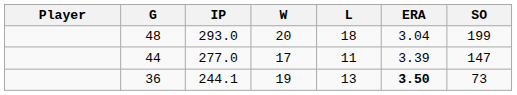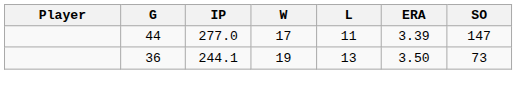- row: 48 | 293.0 | 20 | 18 | 3.04 | 199
36 | ERA: bold -> normal
